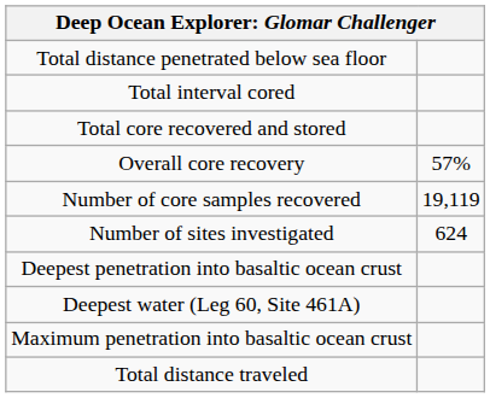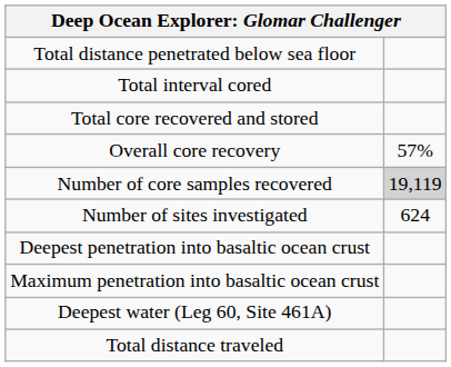Number of core samples recovered | column 2: no background -> lightgrey background
rows swapped: Maximum penetration into basaltic ocean crust <-> Deepest water (Leg 60, Site 461A)
